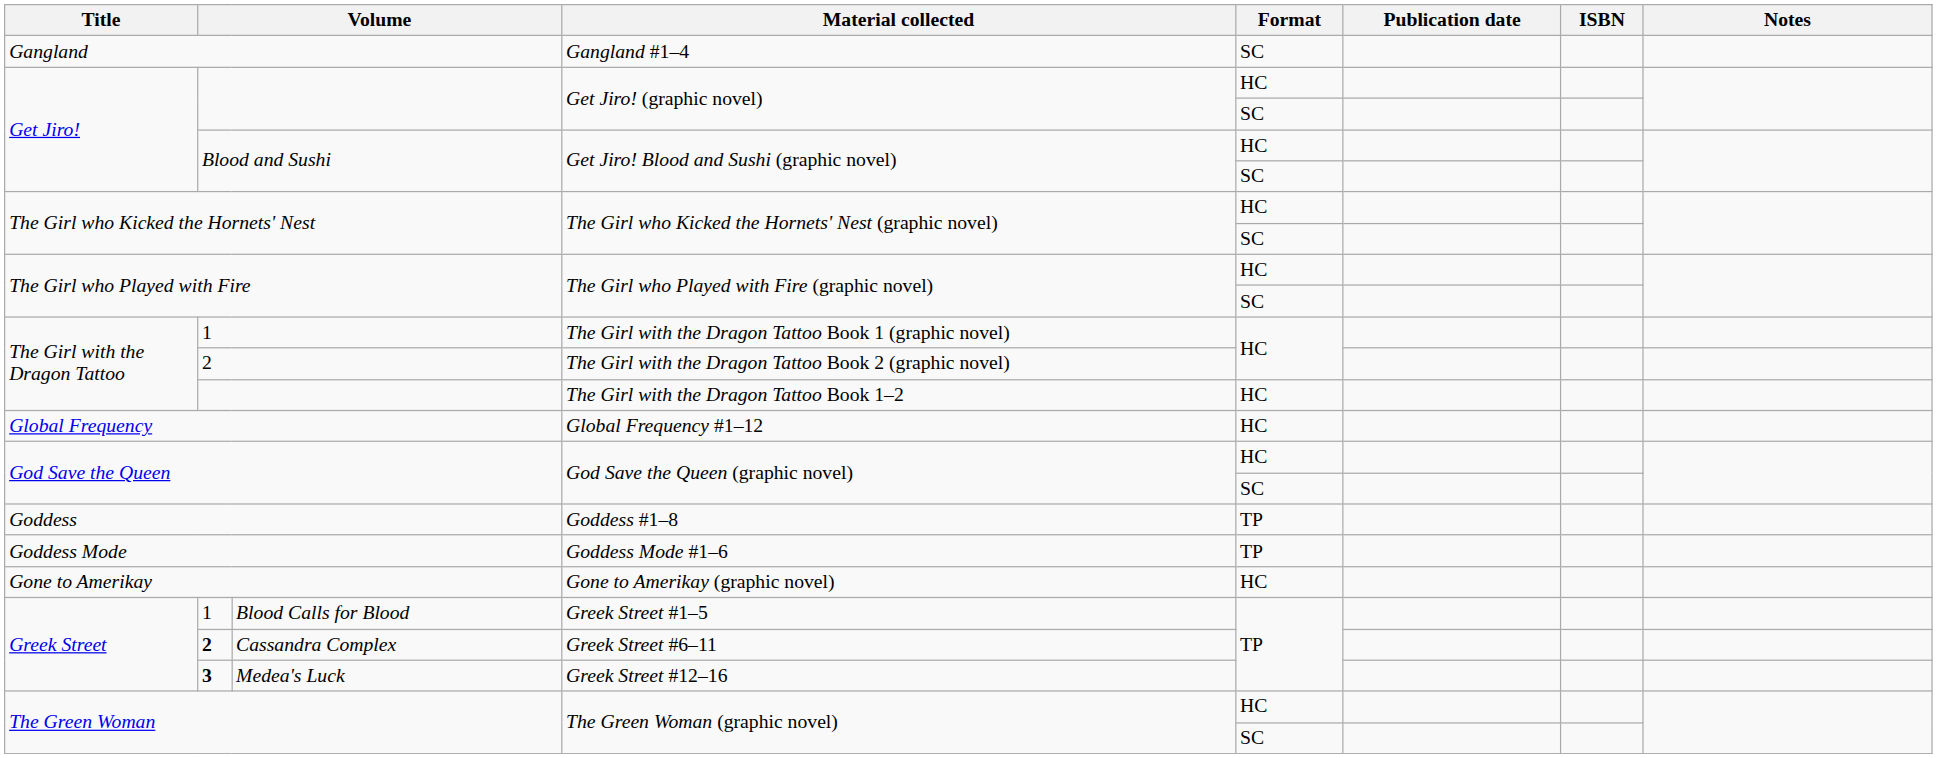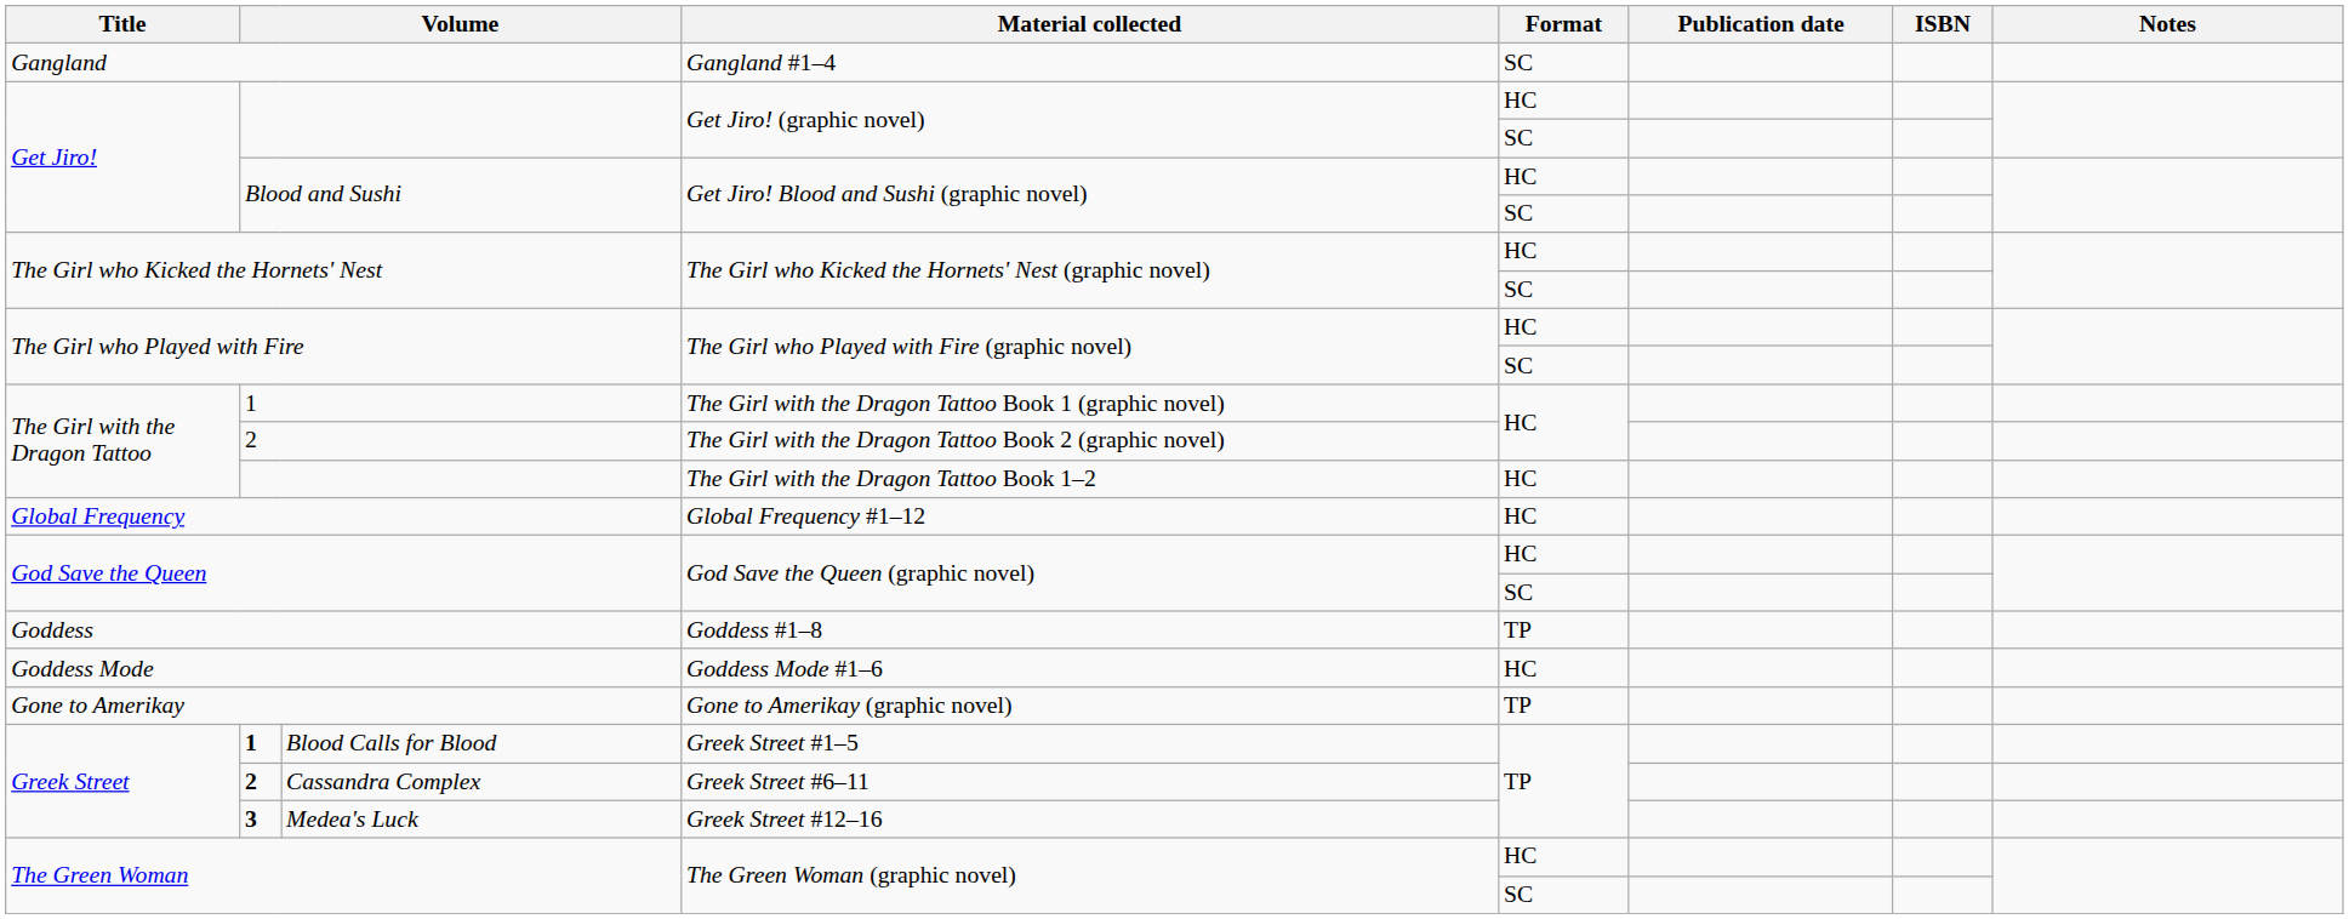Goddess Mode #1–6 | Format: TP -> HC
Gone to Amerikay (graphic novel) | Format: HC -> TP
Greek Street #1–5 | column 2: normal -> bold
